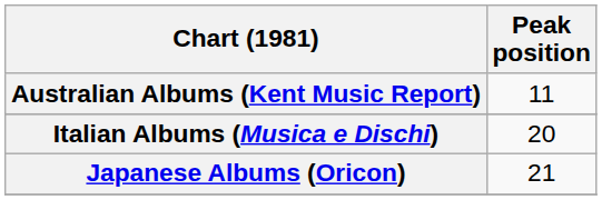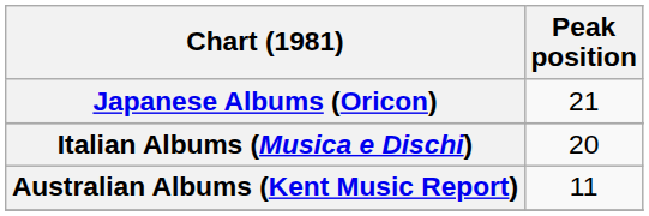rows swapped: Australian Albums (Kent Music Report) <-> Japanese Albums (Oricon)
